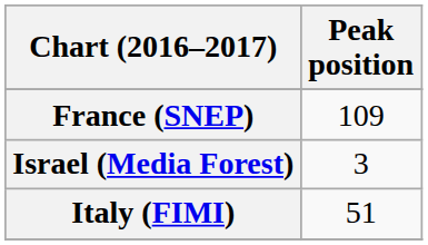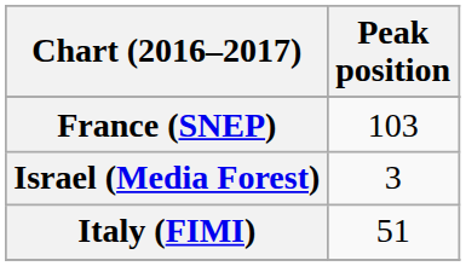France (SNEP) | Peak position: 109 -> 103
